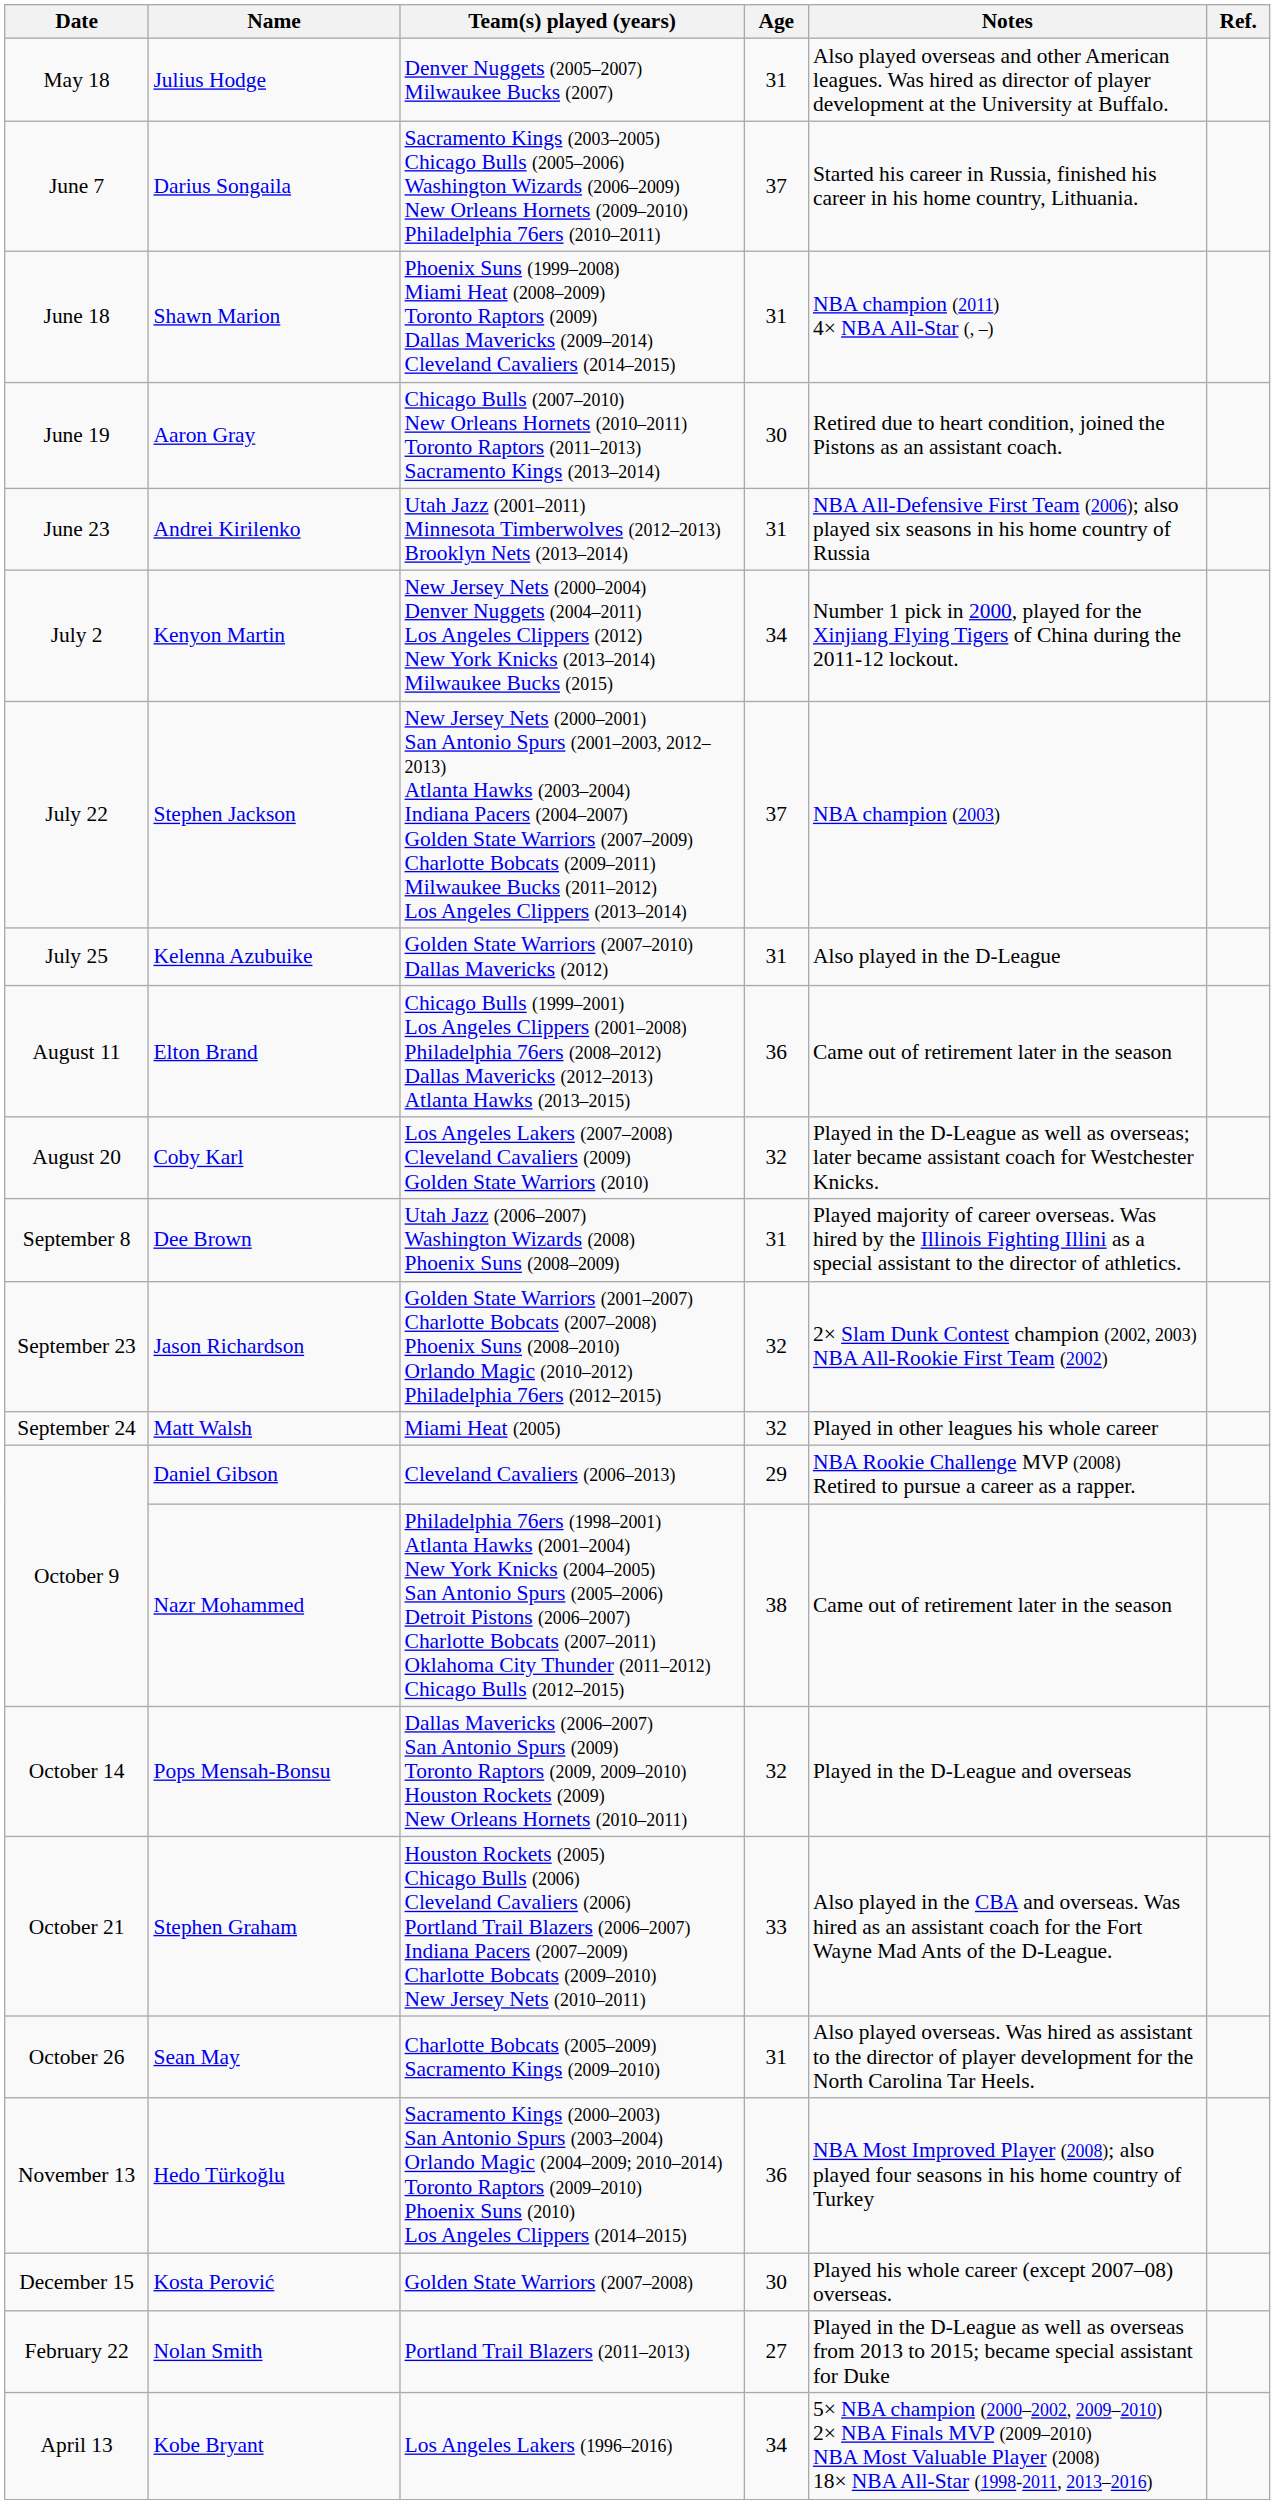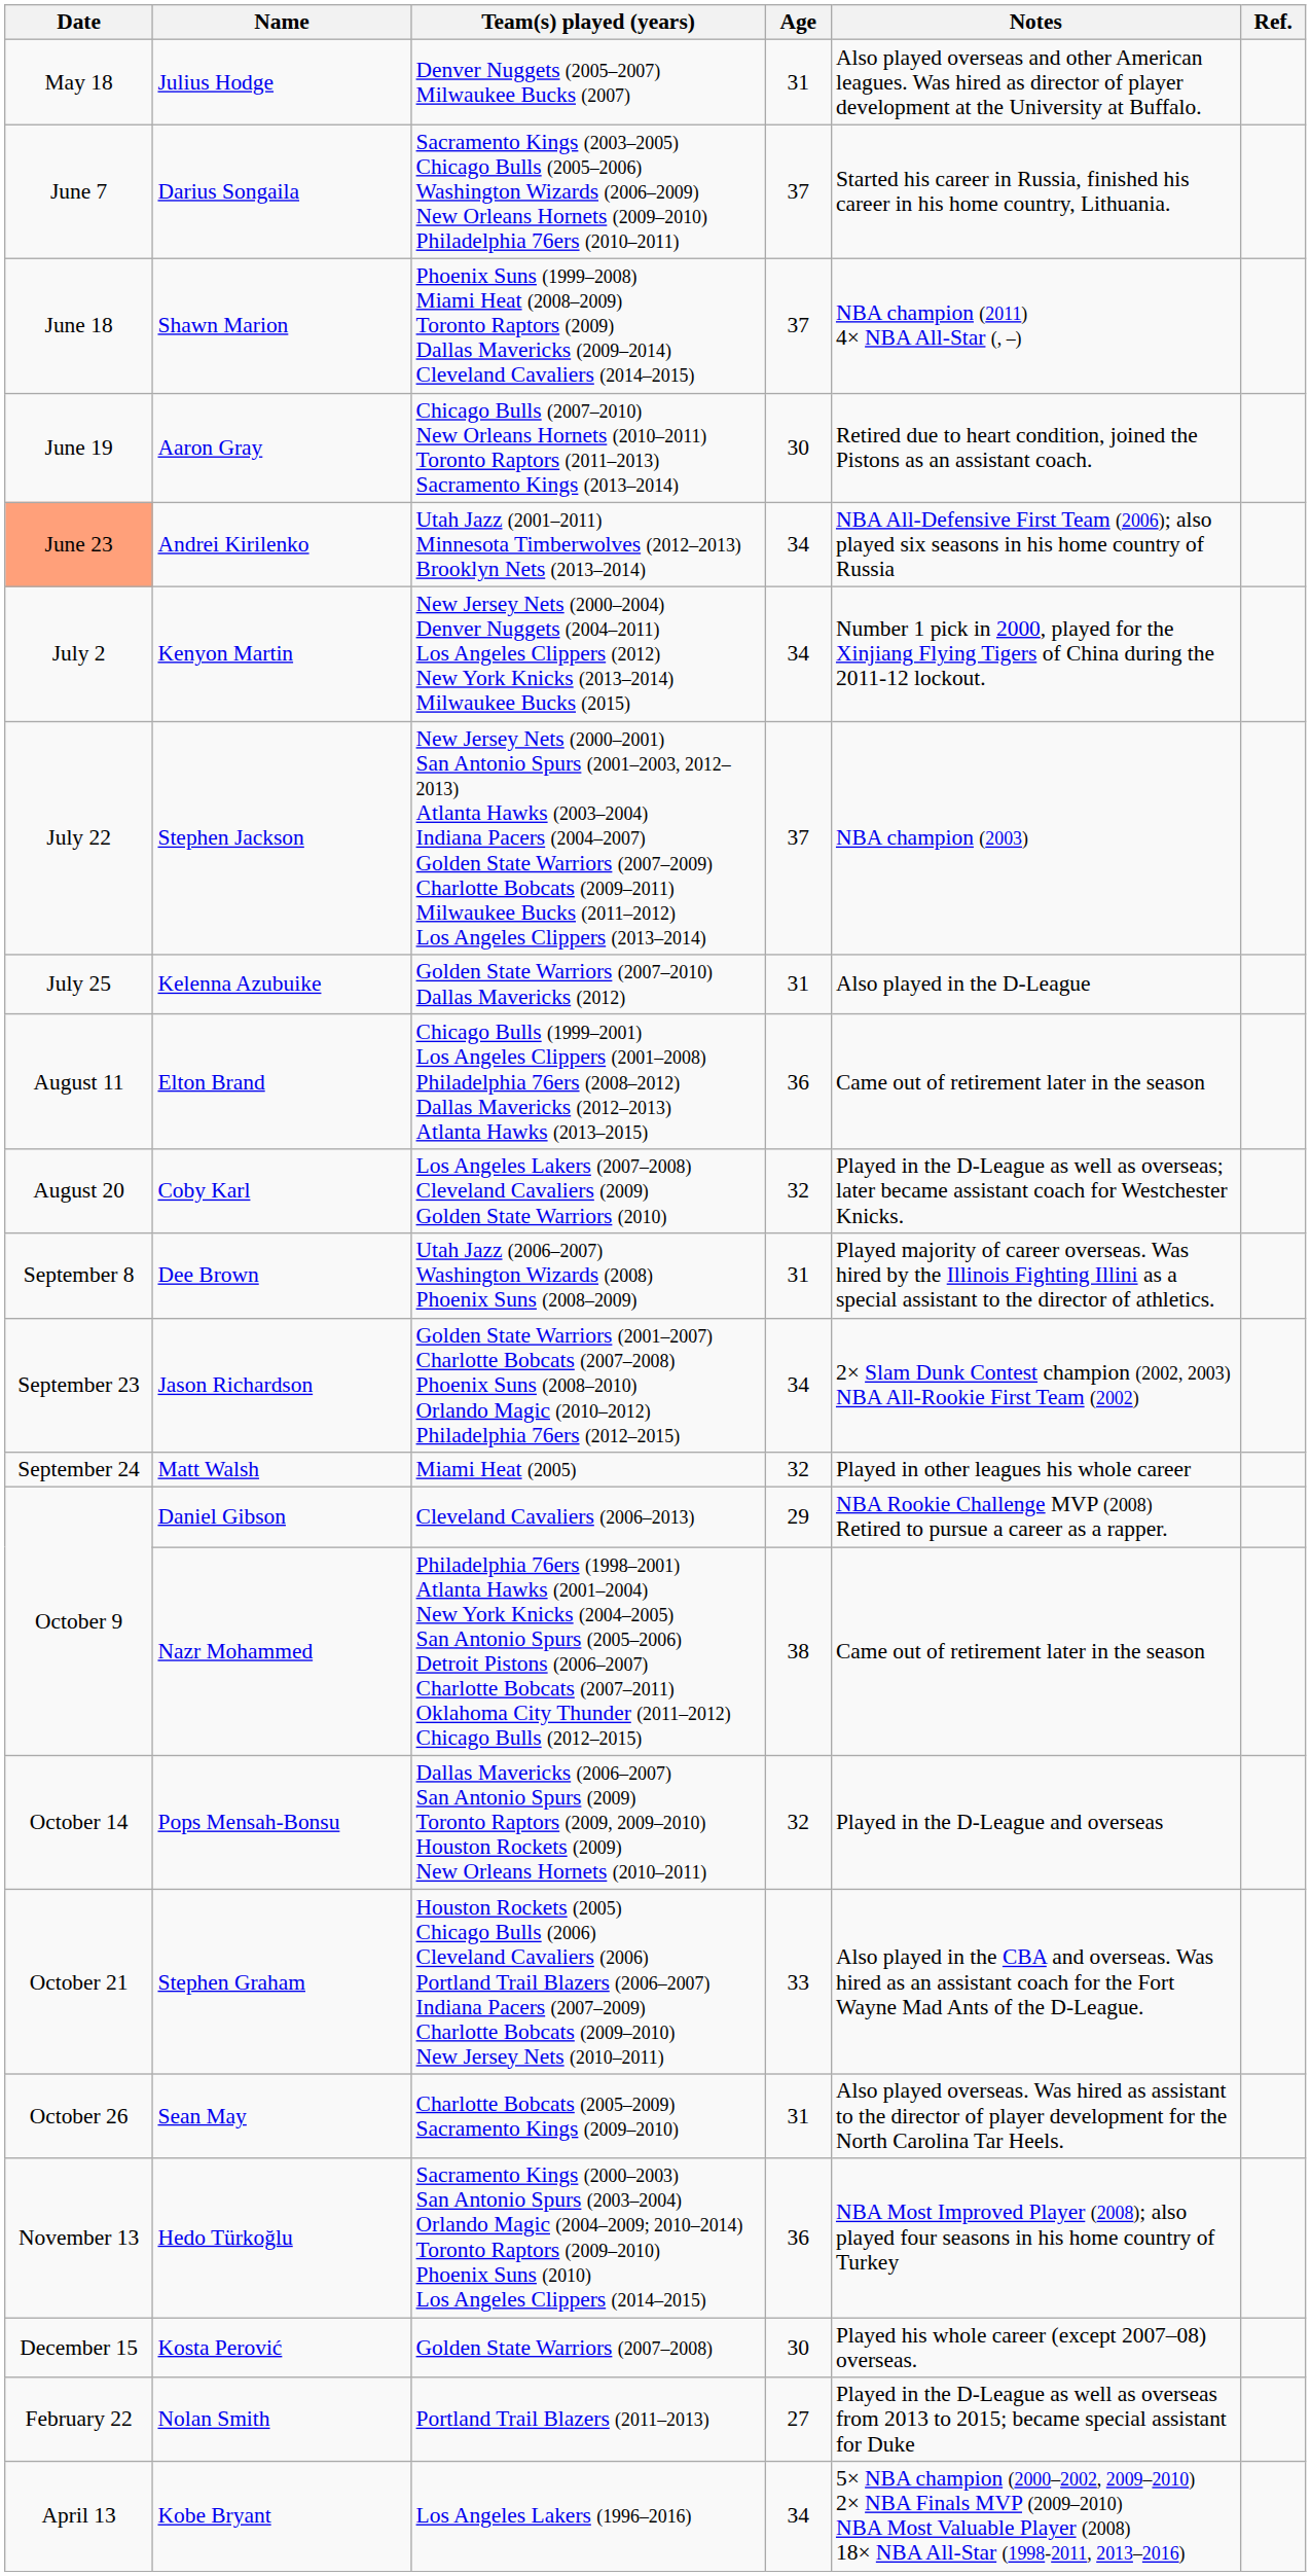Shawn Marion | Age: 31 -> 37
Andrei Kirilenko | Date: no background -> lightsalmon background
Andrei Kirilenko | Age: 31 -> 34
Jason Richardson | Age: 32 -> 34
